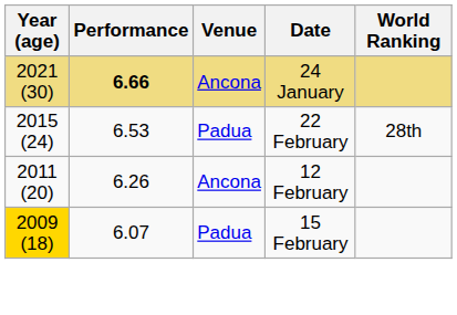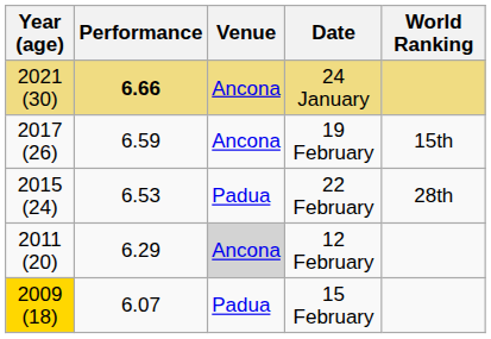+ row: 2017 (26) | 6.59 | Ancona | 19 February | 15th
12 February | Performance: 6.26 -> 6.29
12 February | Venue: no background -> lightgrey background
